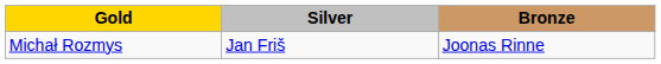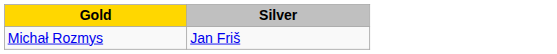- column: Bronze | Joonas Rinne
